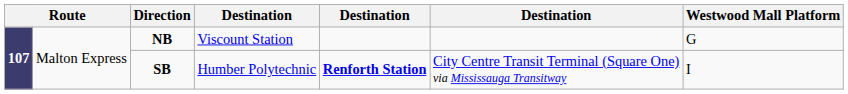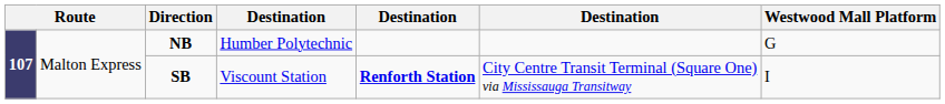NB | column 4: Viscount Station -> Humber Polytechnic
SB | column 4: Humber Polytechnic -> Viscount Station
